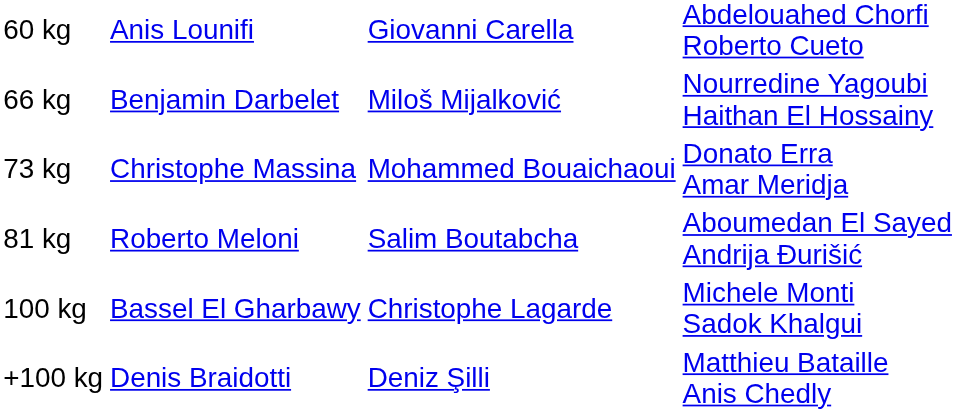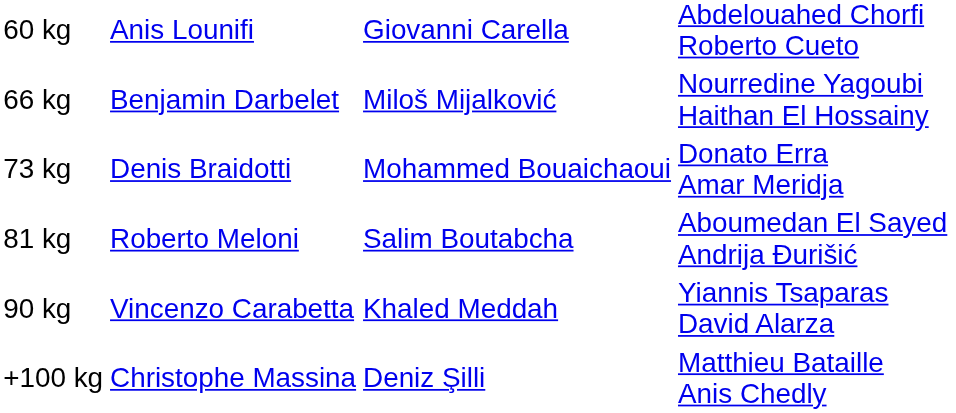73 kg | column 2: Christophe Massina -> Denis Braidotti
+ row: 90 kg | Vincenzo Carabetta | Khaled Meddah | Yiannis Tsaparas David Alarza
- row: 100 kg | Bassel El Gharbawy | Christophe Lagarde | Michele Monti Sadok Khalgui
+100 kg | column 2: Denis Braidotti -> Christophe Massina
